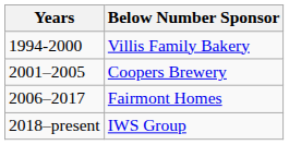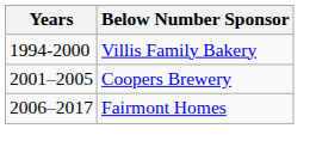- row: 2018–present | IWS Group
